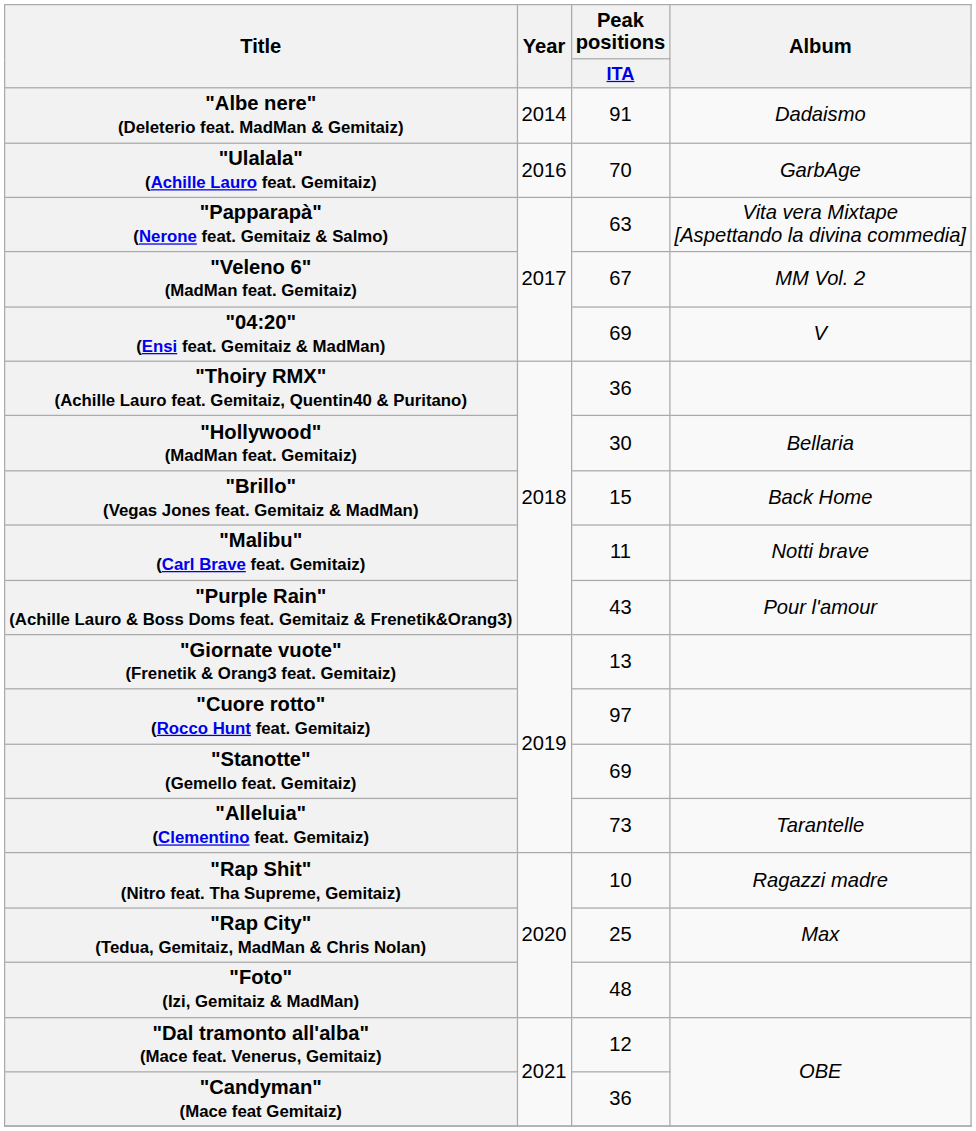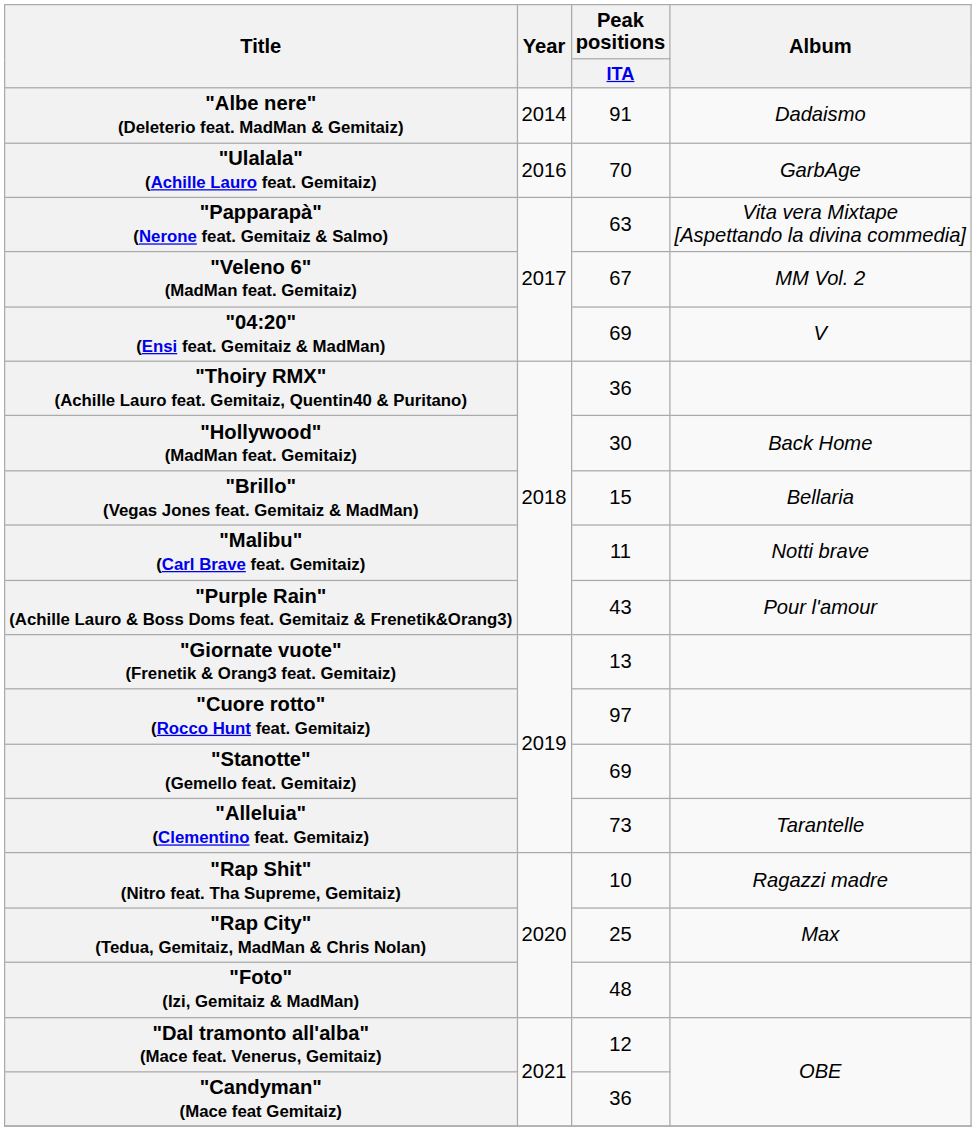"Hollywood" (MadMan feat. Gemitaiz) | Album: Bellaria -> Back Home
"Brillo" (Vegas Jones feat. Gemitaiz & MadMan) | Album: Back Home -> Bellaria
